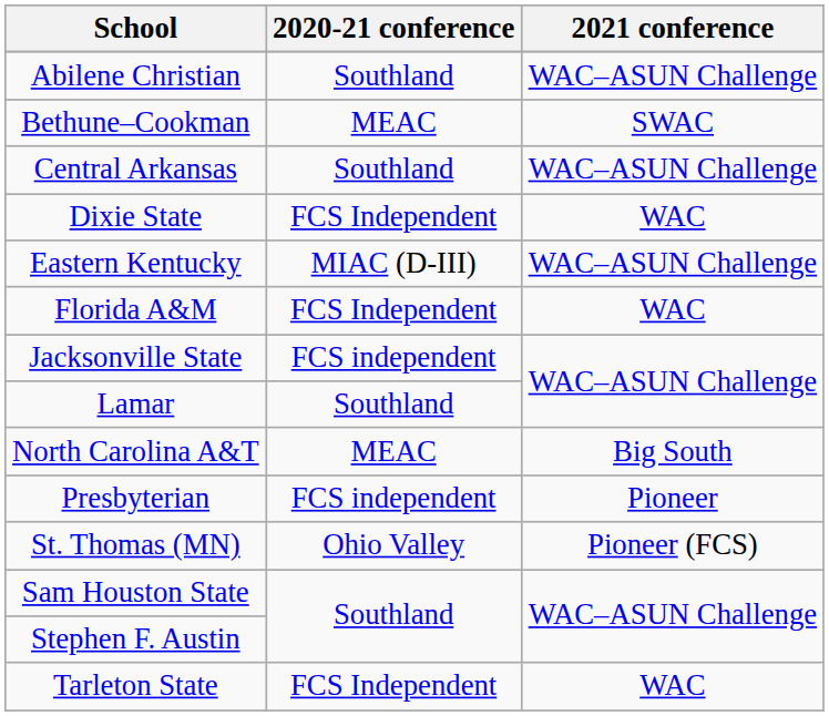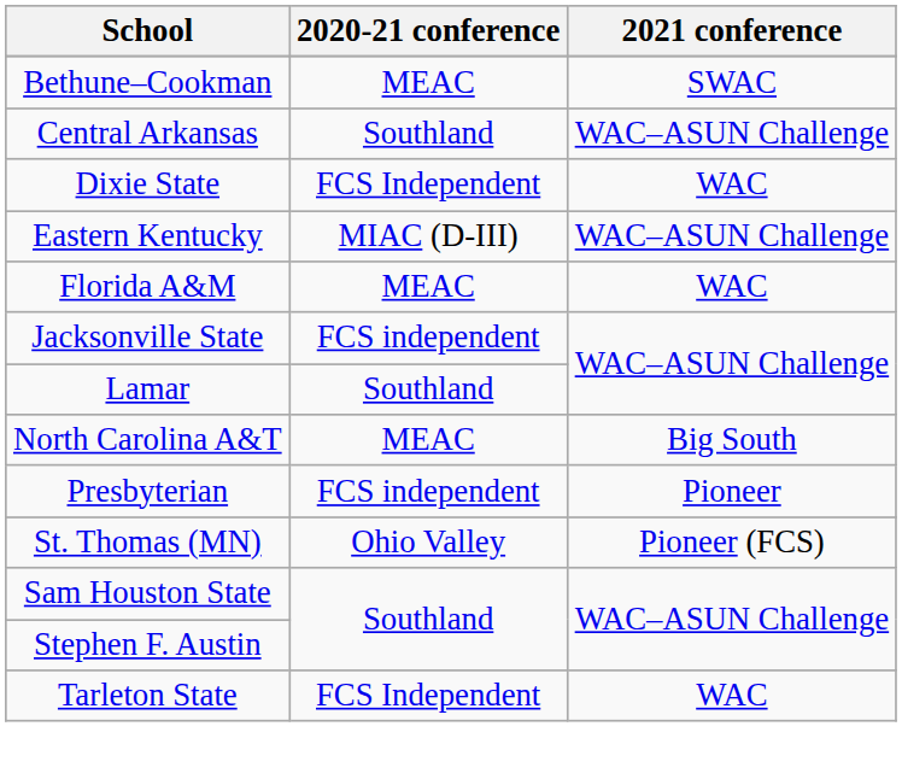- row: Abilene Christian | Southland | WAC–ASUN Challenge
Florida A&M | 2020-21 conference: FCS Independent -> MEAC
